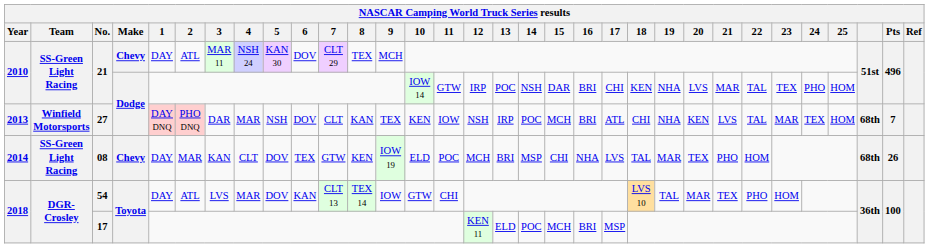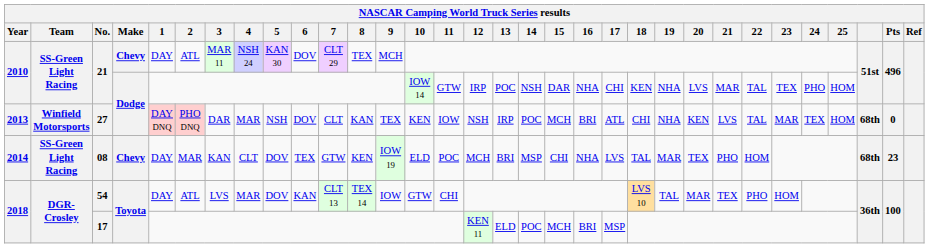21 / Dodge | 16: BRI -> NHA
27 | Pts: 7 -> 0
08 | Pts: 26 -> 23
